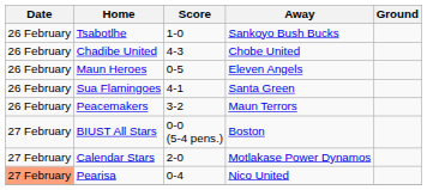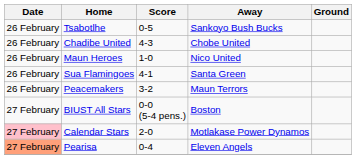Tsabotlhe | Score: 1-0 -> 0-5
Maun Heroes | Score: 0-5 -> 1-0
Maun Heroes | Away: Eleven Angels -> Nico United
Calendar Stars | Date: no background -> pink background
Pearisa | Away: Nico United -> Eleven Angels
